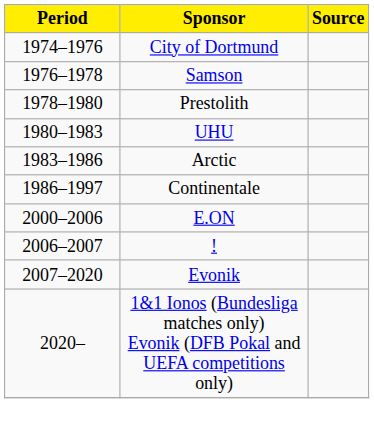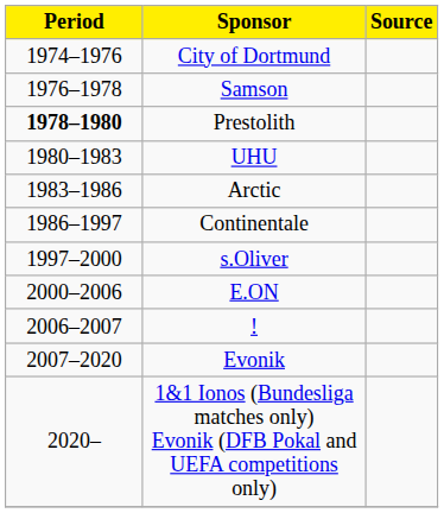Prestolith | column 1: normal -> bold
+ row: 1997–2000 | s.Oliver
